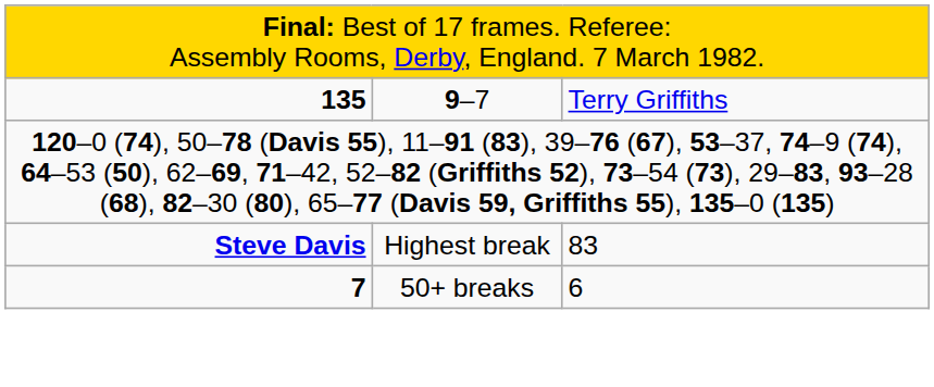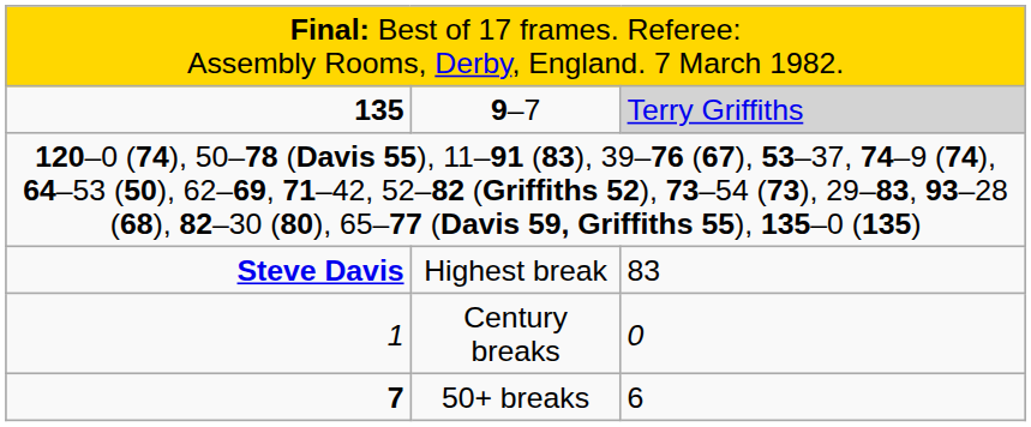9–7 | column 3: no background -> lightgrey background
+ row: 1 | Century breaks | 0
